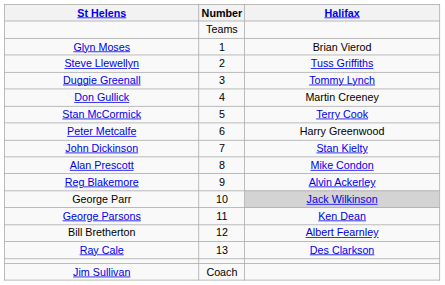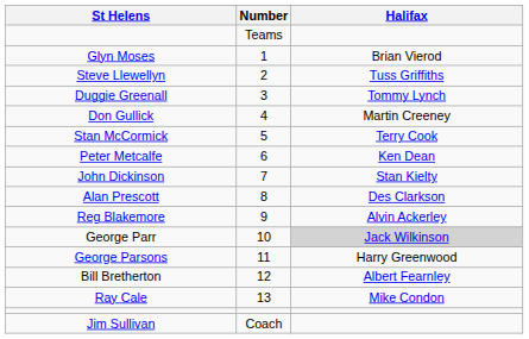Peter Metcalfe | Halifax: Harry Greenwood -> Ken Dean
Alan Prescott | Halifax: Mike Condon -> Des Clarkson
George Parsons | Halifax: Ken Dean -> Harry Greenwood
Ray Cale | Halifax: Des Clarkson -> Mike Condon
